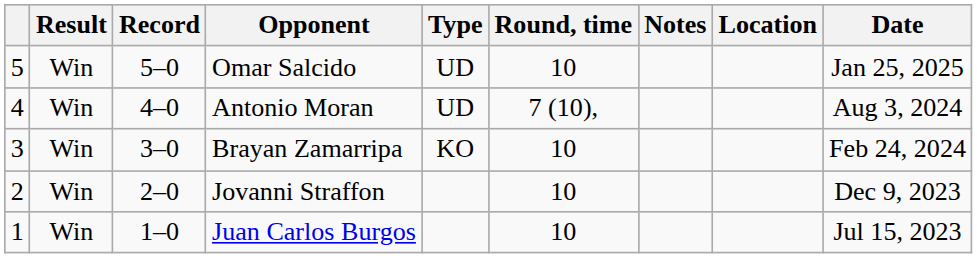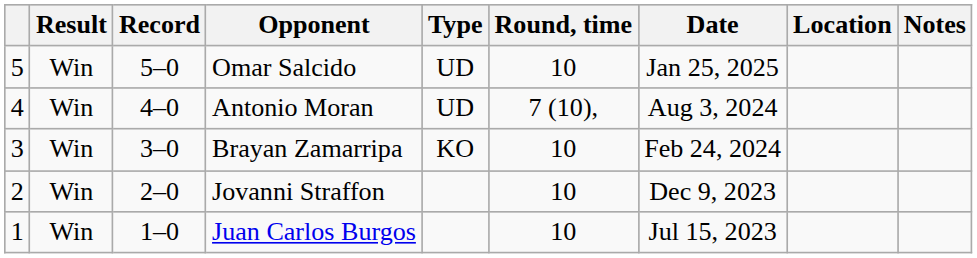columns swapped: Date <-> Notes
